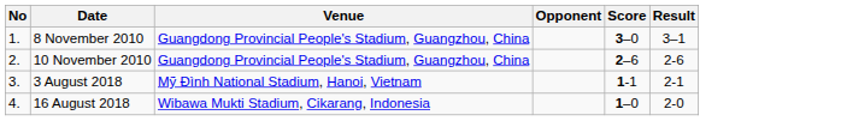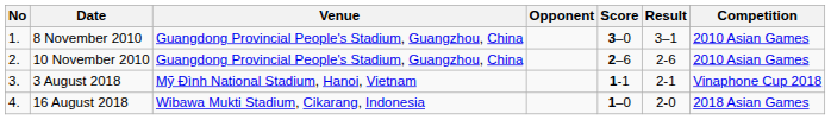+ column: Competition | 2010 Asian Games | 2010 Asian Games | Vinaphone Cup 2018 | 2018 Asian Games
